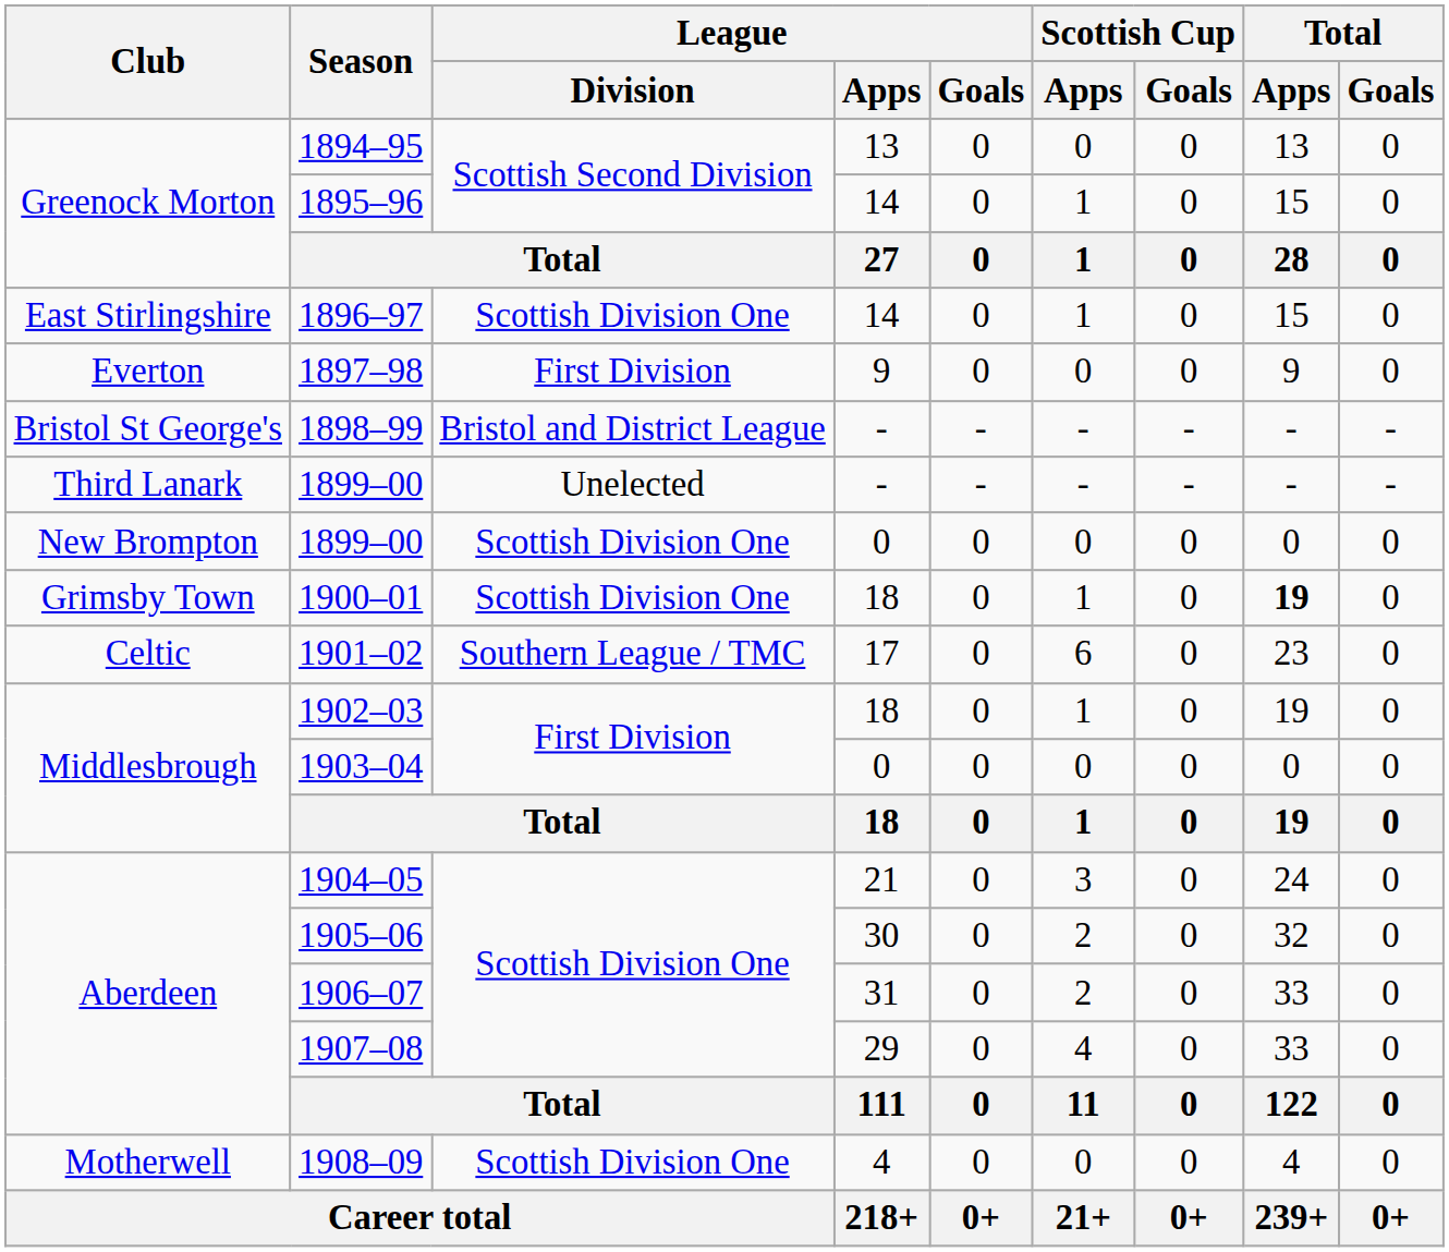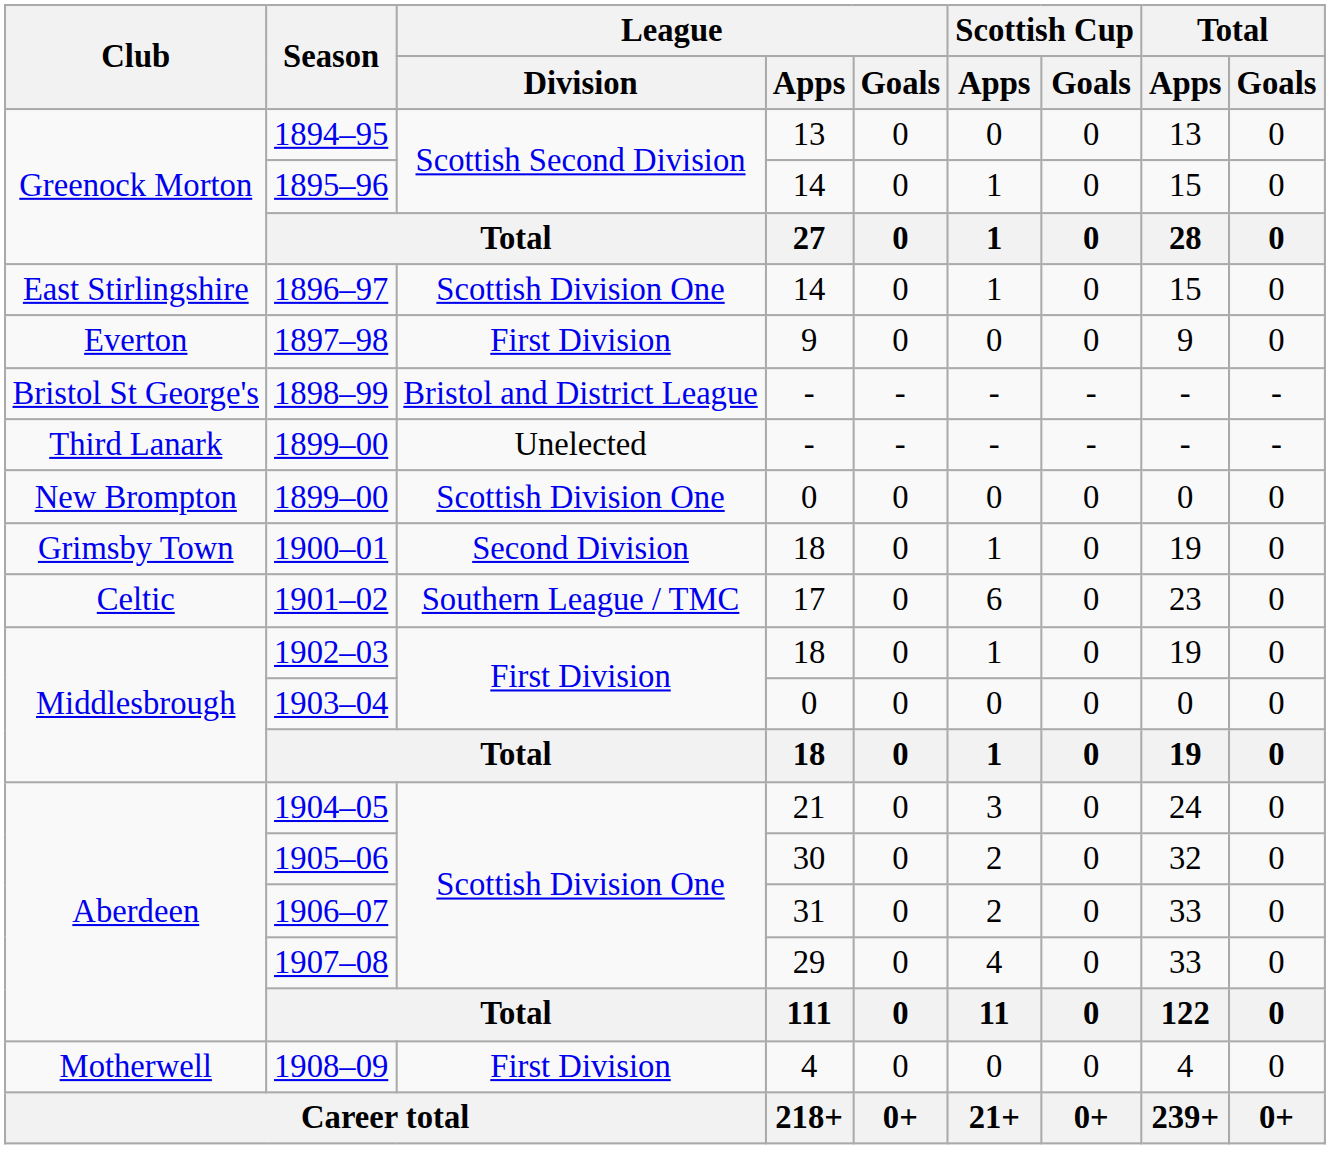1900–01 | League / Division: Scottish Division One -> Second Division
1900–01 | Total / Apps: bold -> normal
1908–09 | League / Division: Scottish Division One -> First Division
